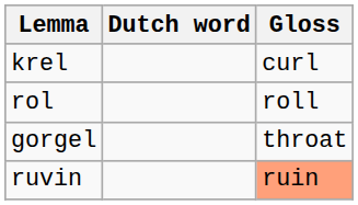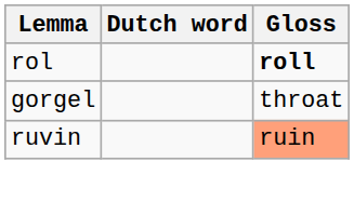- row: krel | curl
rol | Gloss: normal -> bold
